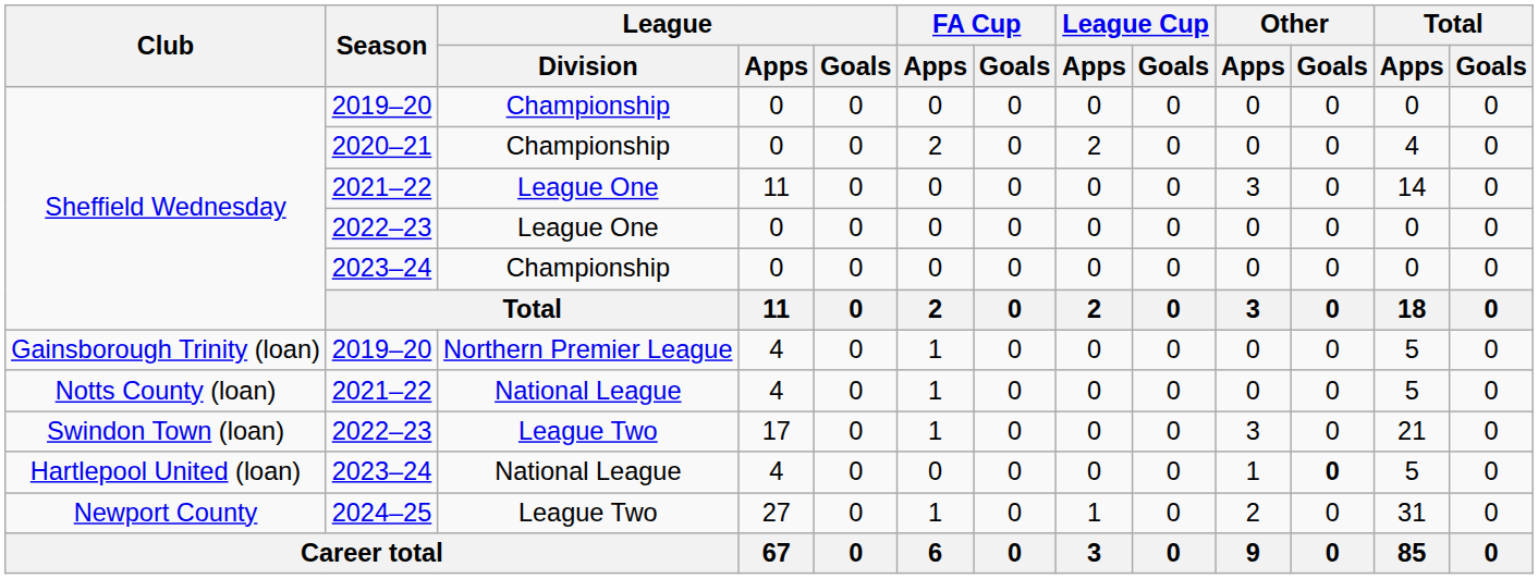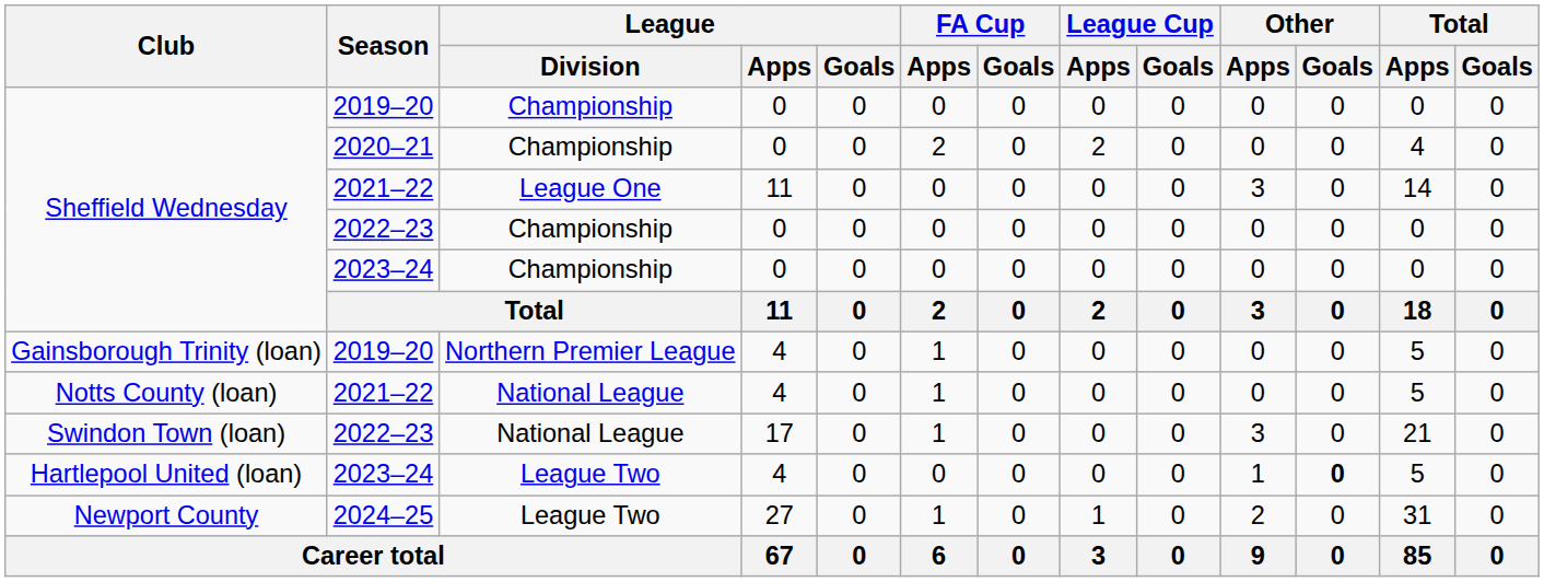Sheffield Wednesday / 2022–23 | League / Division: League One -> Championship
Swindon Town (loan) | League / Division: League Two -> National League
Hartlepool United (loan) | League / Division: National League -> League Two
